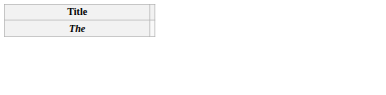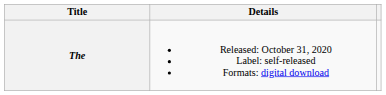+ column: Details | Released: October 31, 2020 Label: self-released Formats: digital download
